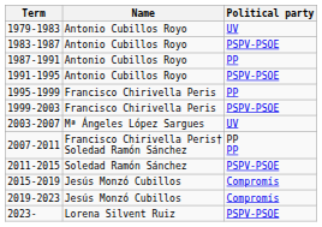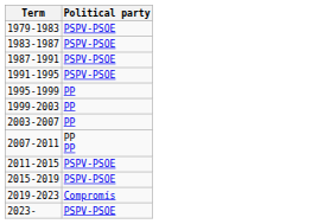- column: Name | Antonio Cubillos Royo | Antonio Cubillos Royo | Antonio Cubillos Royo | Antonio Cubillos Royo | Francisco Chirivella Peris | Francisco Chirivella Peris | Mª Ángeles López Sargues | Francisco Chirivella Peris† Soledad Ramón Sánchez | Soledad Ramón Sánchez | Jesús Monzó Cubillos | Jesús Monzó Cubillos | Lorena Silvent Ruiz
1979-1983 | Political party: UV -> PSPV-PSOE
1987-1991 | Political party: PP -> PSPV-PSOE
1999-2003 | Political party: PSPV-PSOE -> PP
2003-2007 | Political party: UV -> PP
2015-2019 | Political party: Compromís -> PSPV-PSOE
